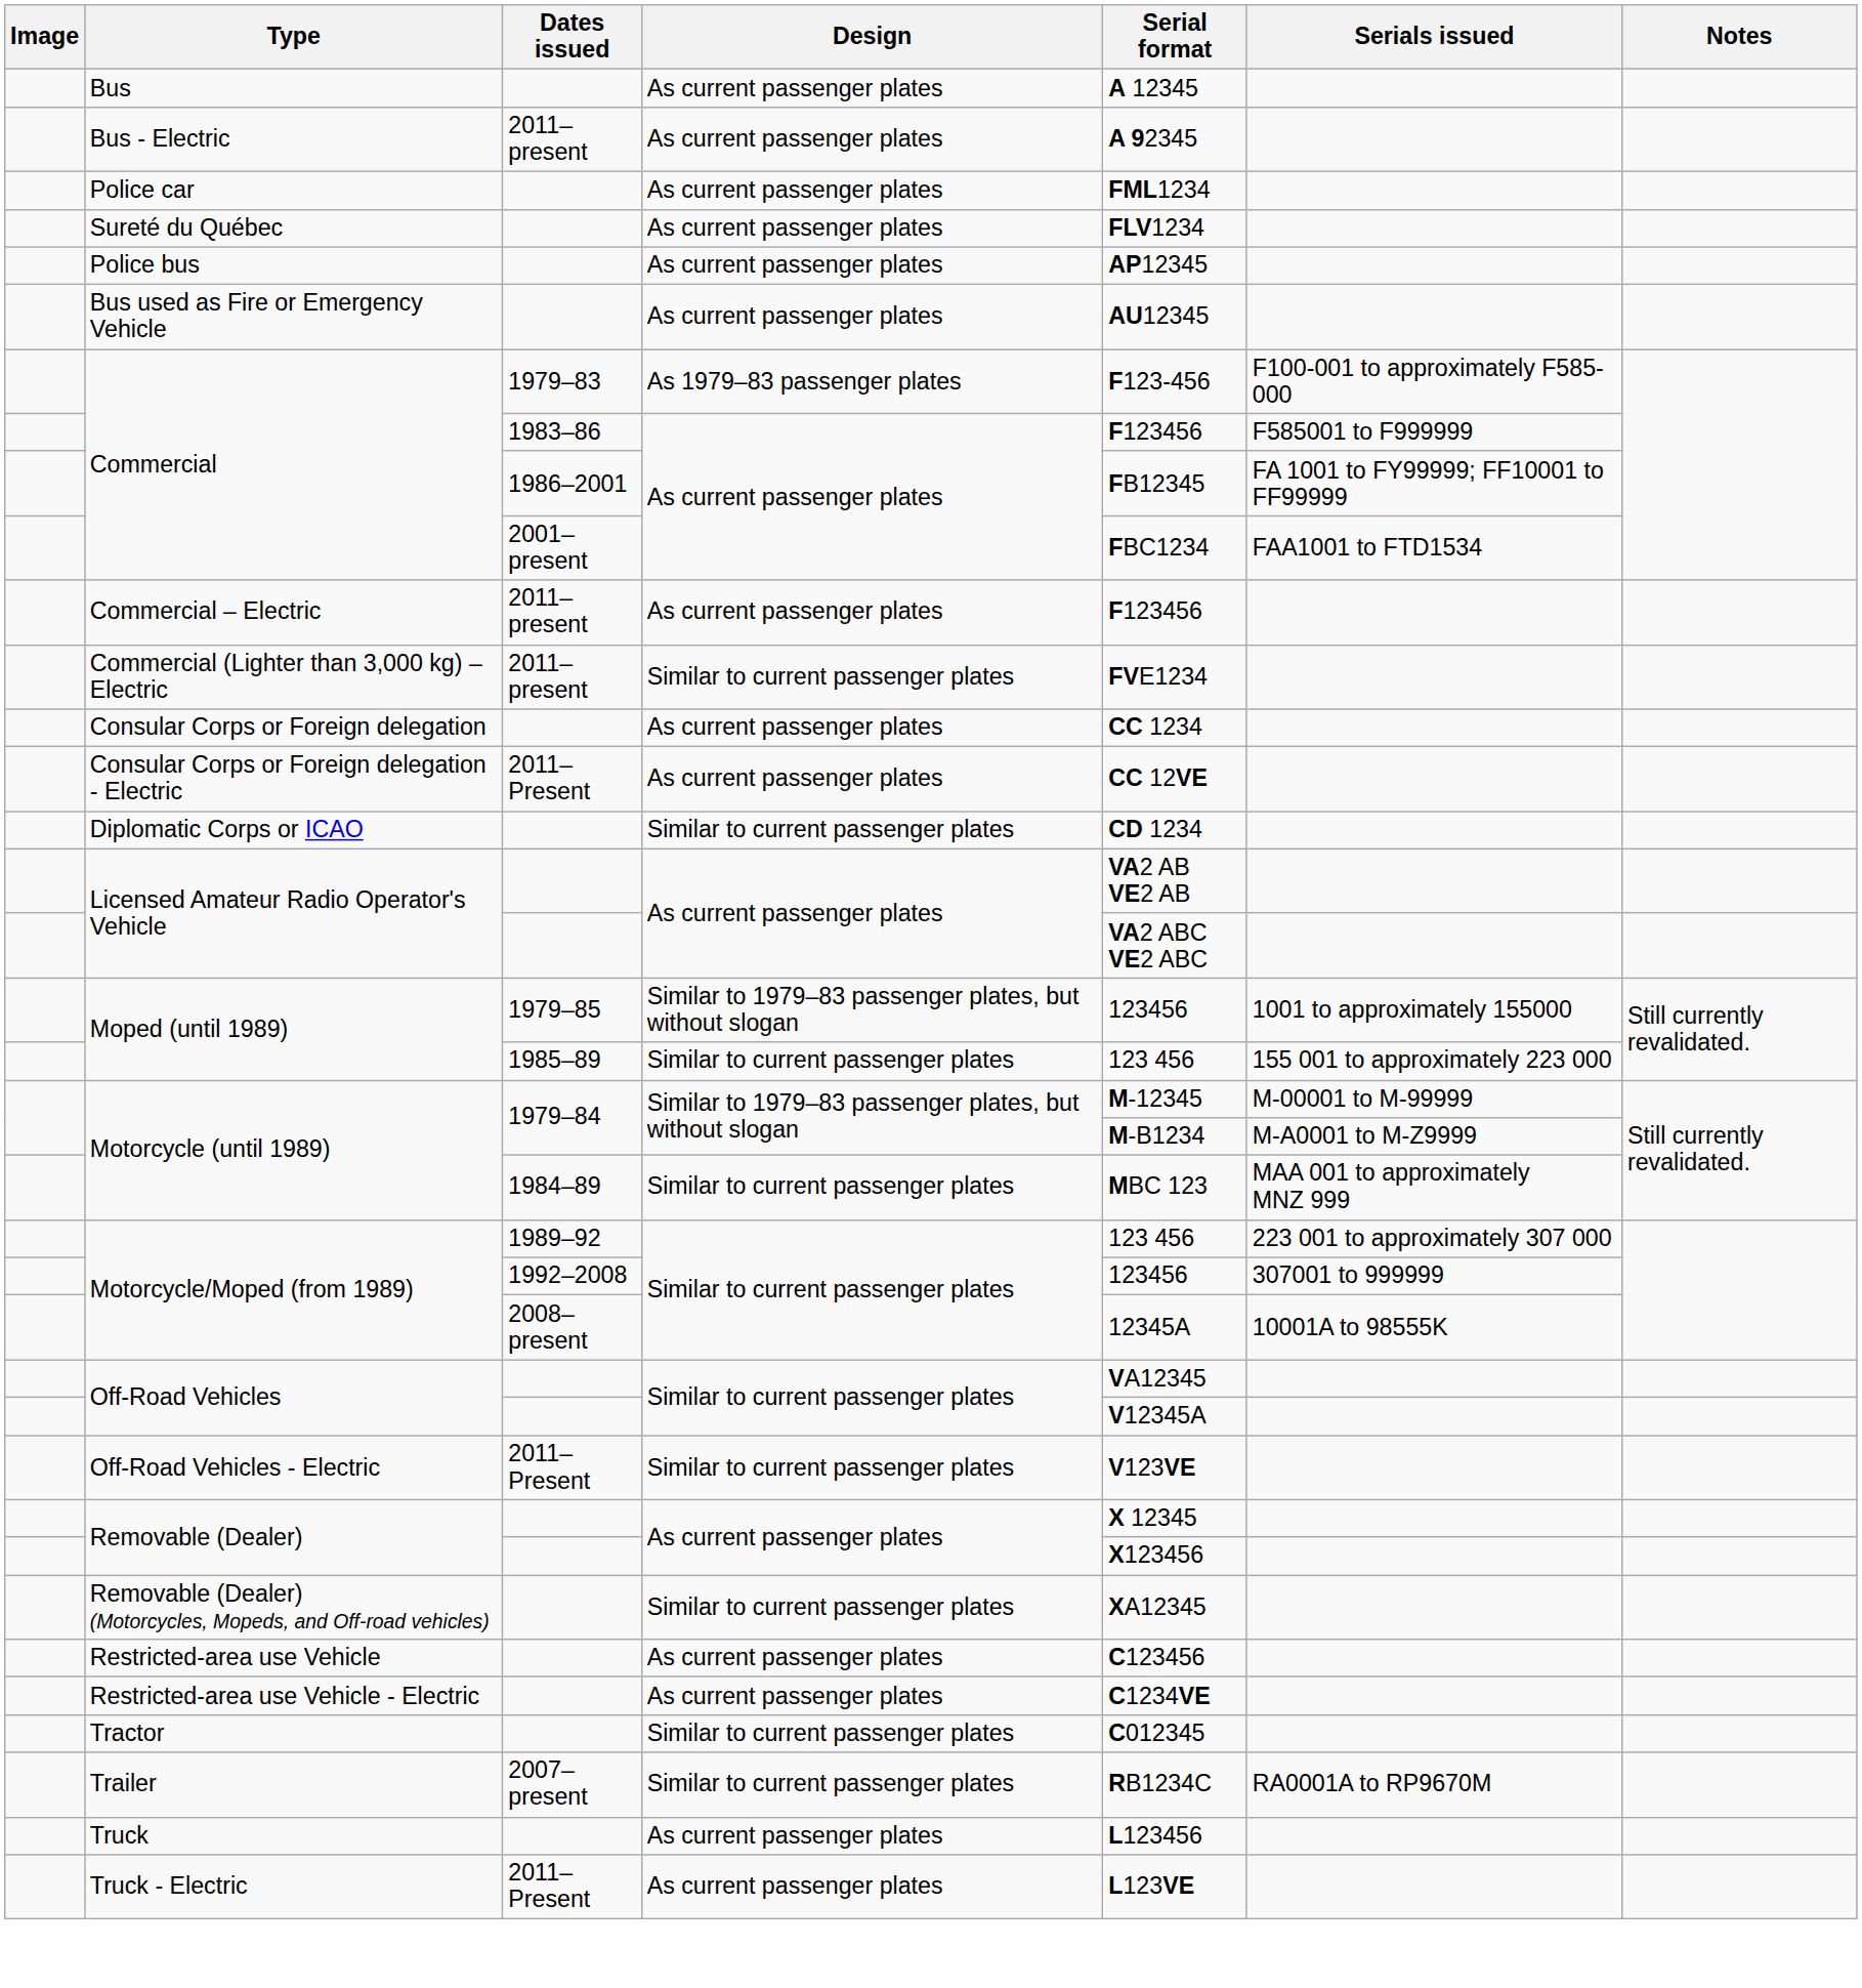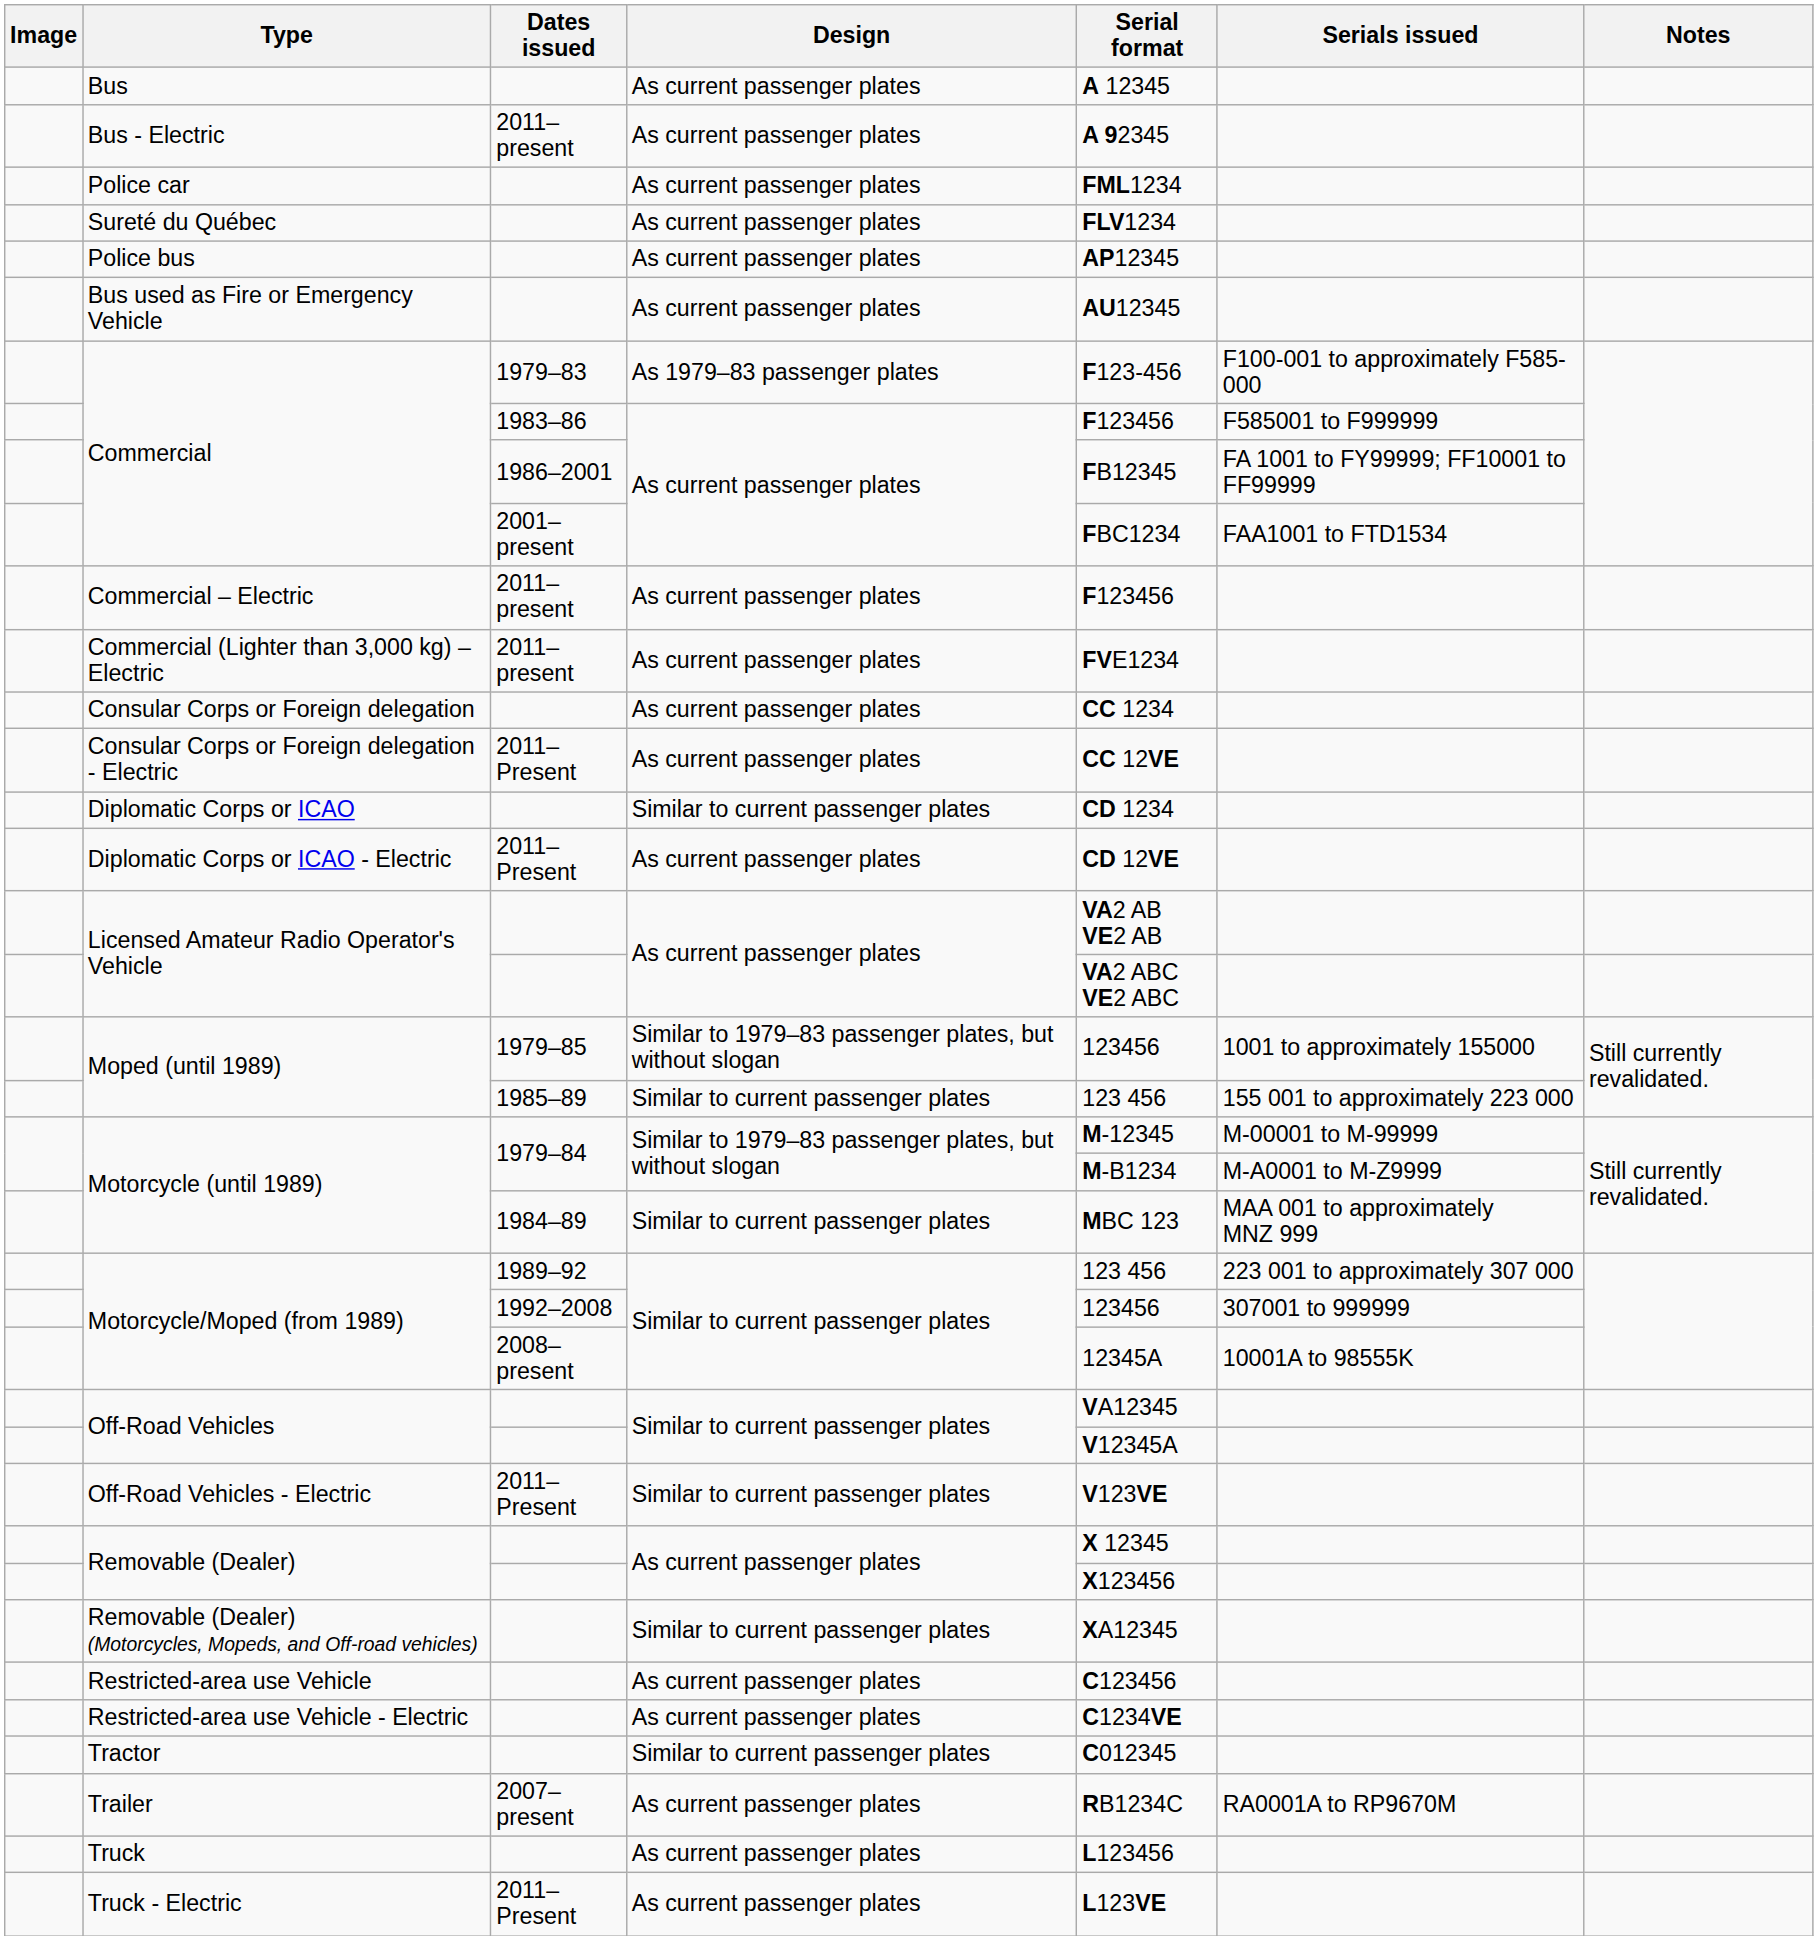Commercial (Lighter than 3,000 kg) – Electric | Design: Similar to current passenger plates -> As current passenger plates
+ row: Diplomatic Corps or ICAO - Electric | 2011–Present | As current passenger plates | CD 12VE
Trailer | Design: Similar to current passenger plates -> As current passenger plates
